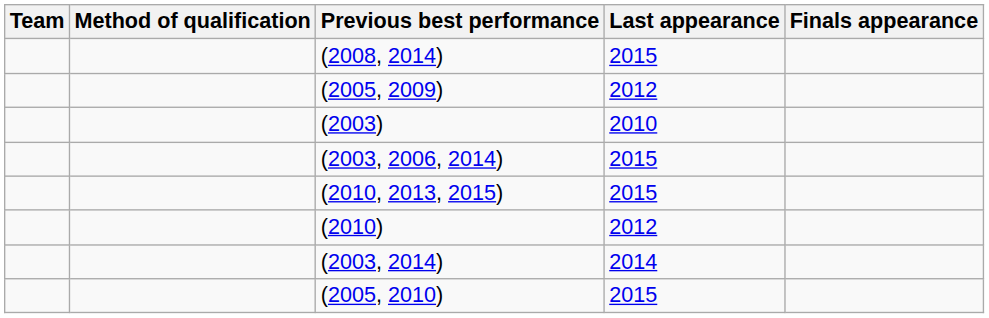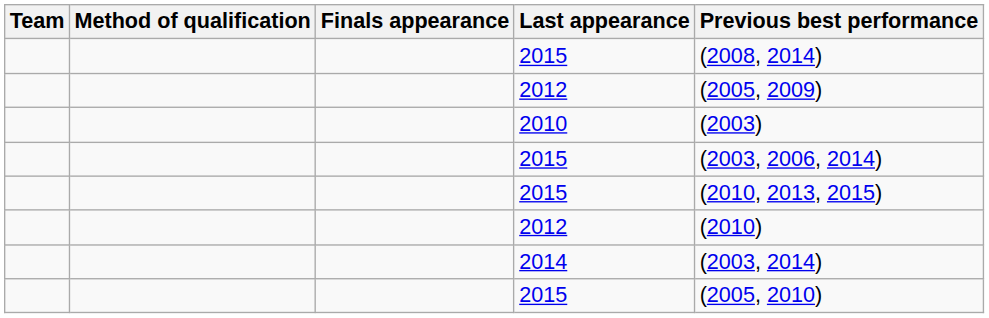columns swapped: Finals appearance <-> Previous best performance
